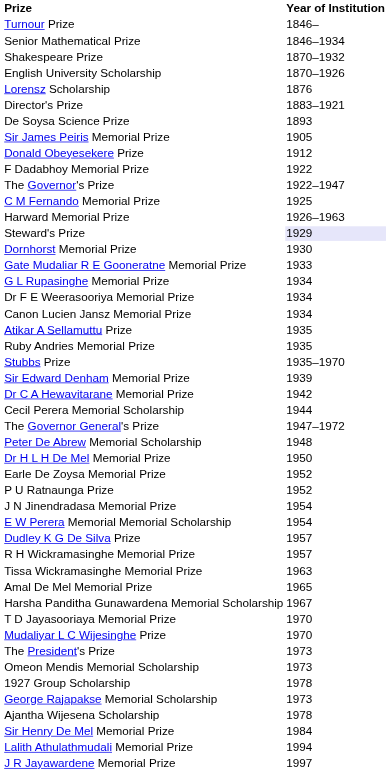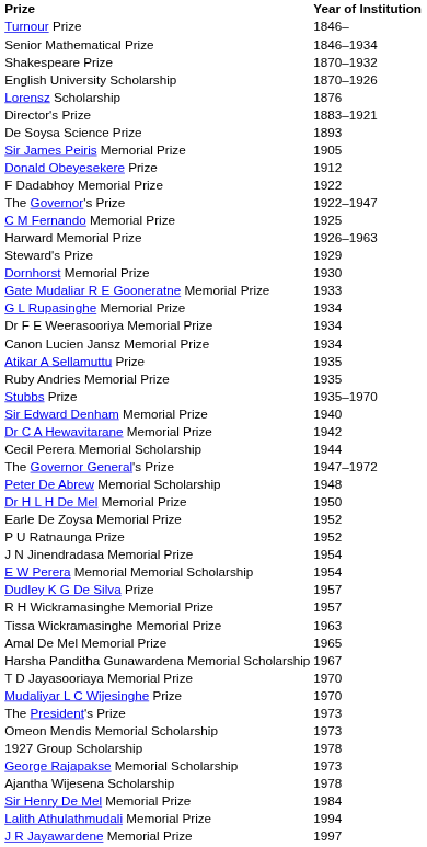Steward's Prize | Year of Institution: lavender background -> no background
Sir Edward Denham Memorial Prize | Year of Institution: 1939 -> 1940
